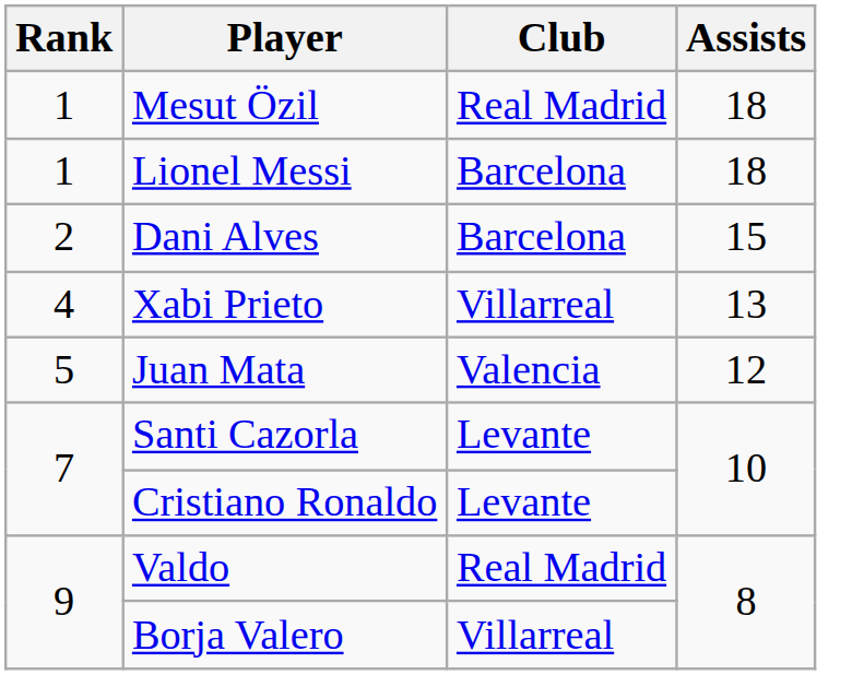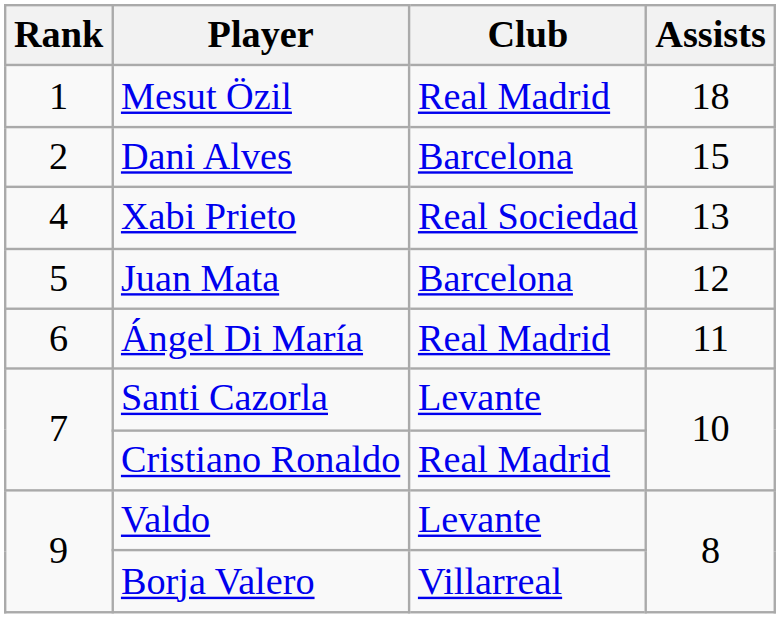- row: 1 | Lionel Messi | Barcelona | 18
Xabi Prieto | Club: Villarreal -> Real Sociedad
Juan Mata | Club: Valencia -> Barcelona
+ row: 6 | Ángel Di María | Real Madrid | 11
Cristiano Ronaldo | Club: Levante -> Real Madrid
Valdo | Club: Real Madrid -> Levante
